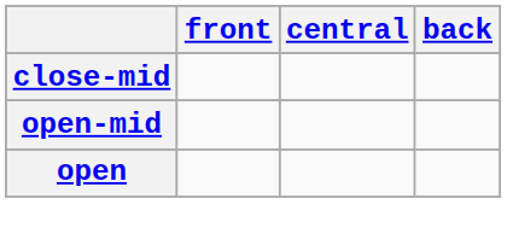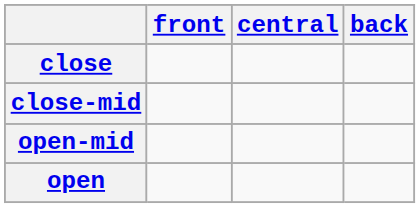+ row: close
